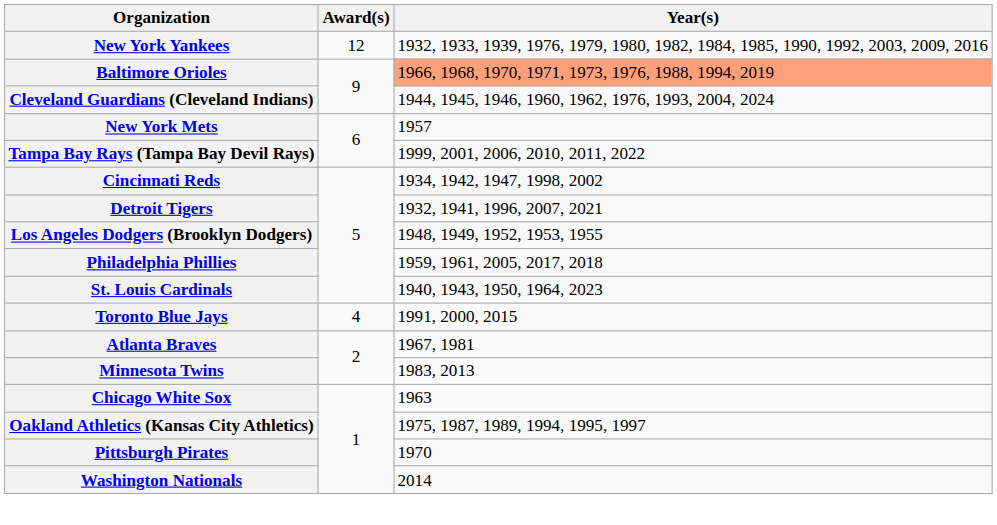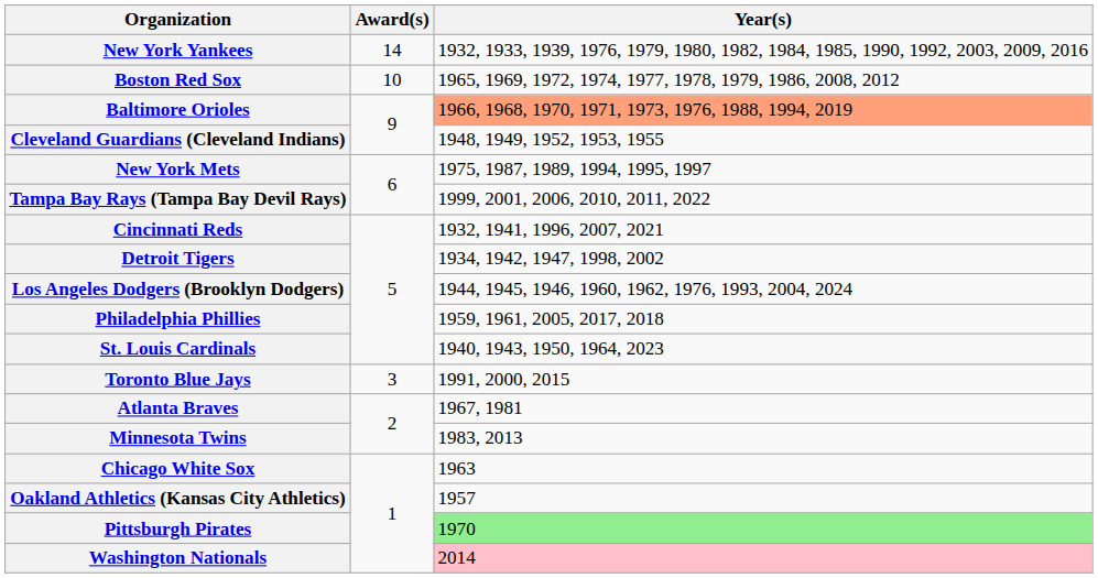New York Yankees | Award(s): 12 -> 14
+ row: Boston Red Sox | 10 | 1965, 1969, 1972, 1974, 1977, 1978, 1979, 1986, 2008, 2012
Cleveland Guardians (Cleveland Indians) | Year(s): 1944, 1945, 1946, 1960, 1962, 1976, 1993, 2004, 2024 -> 1948, 1949, 1952, 1953, 1955
New York Mets | Year(s): 1957 -> 1975, 1987, 1989, 1994, 1995, 1997
Cincinnati Reds | Year(s): 1934, 1942, 1947, 1998, 2002 -> 1932, 1941, 1996, 2007, 2021
Detroit Tigers | Year(s): 1932, 1941, 1996, 2007, 2021 -> 1934, 1942, 1947, 1998, 2002
Los Angeles Dodgers (Brooklyn Dodgers) | Year(s): 1948, 1949, 1952, 1953, 1955 -> 1944, 1945, 1946, 1960, 1962, 1976, 1993, 2004, 2024
Toronto Blue Jays | Award(s): 4 -> 3
Oakland Athletics (Kansas City Athletics) | Year(s): 1975, 1987, 1989, 1994, 1995, 1997 -> 1957
Pittsburgh Pirates | Year(s): no background -> lightgreen background
Washington Nationals | Year(s): no background -> pink background
